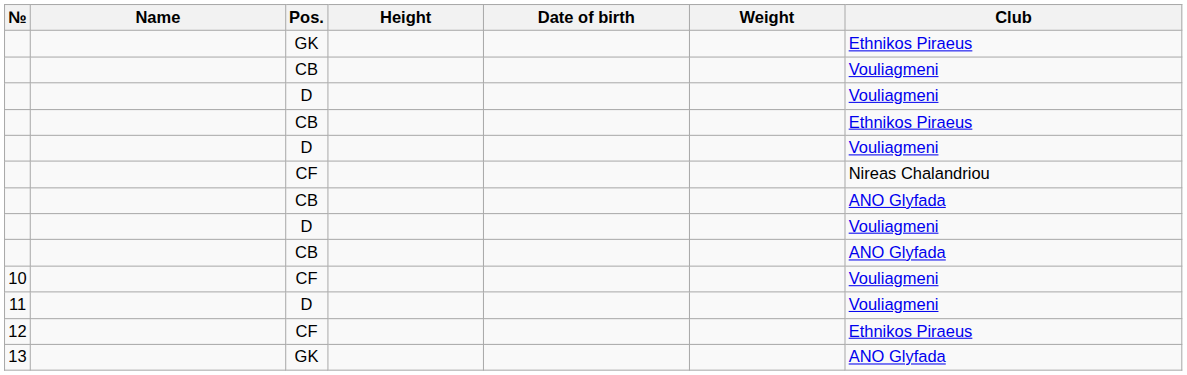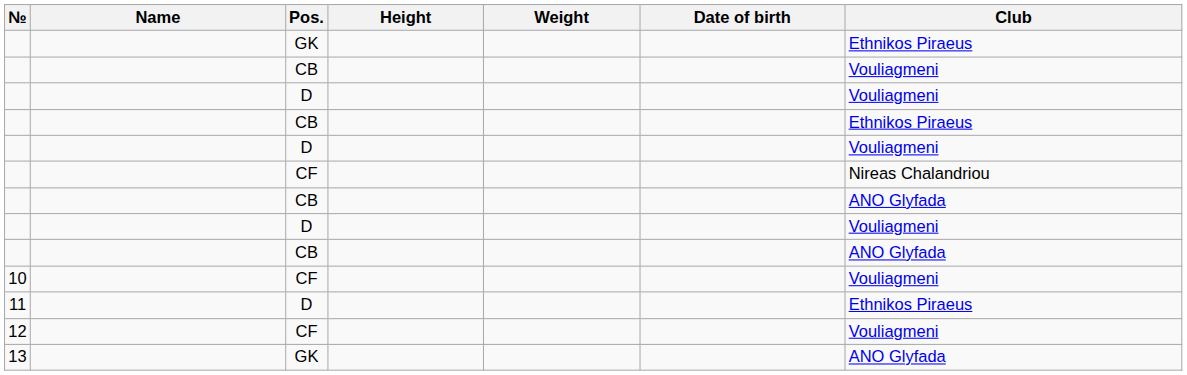columns swapped: Weight <-> Date of birth
11 | Club: Vouliagmeni -> Ethnikos Piraeus
12 | Club: Ethnikos Piraeus -> Vouliagmeni
